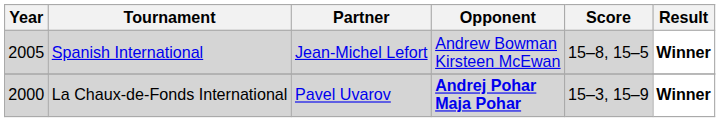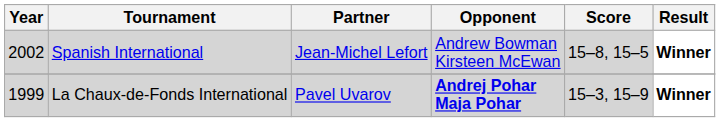Spanish International | Year: 2005 -> 2002
La Chaux-de-Fonds International | Year: 2000 -> 1999
